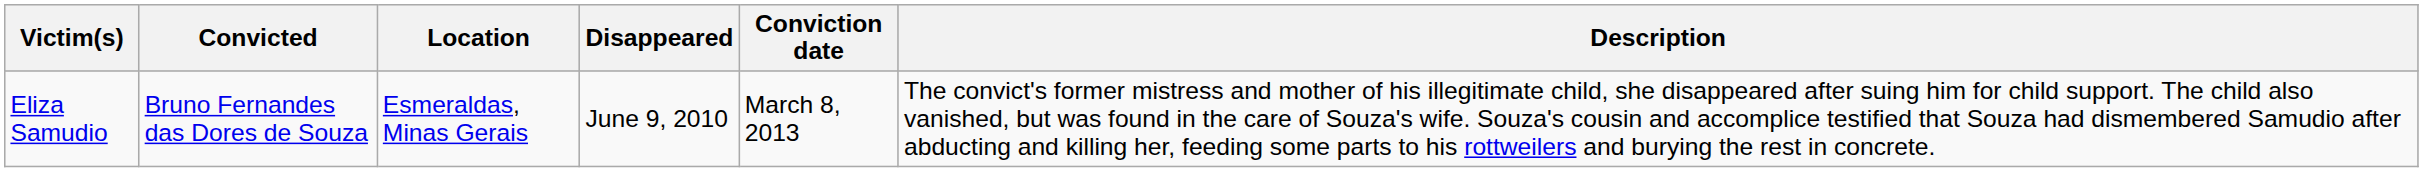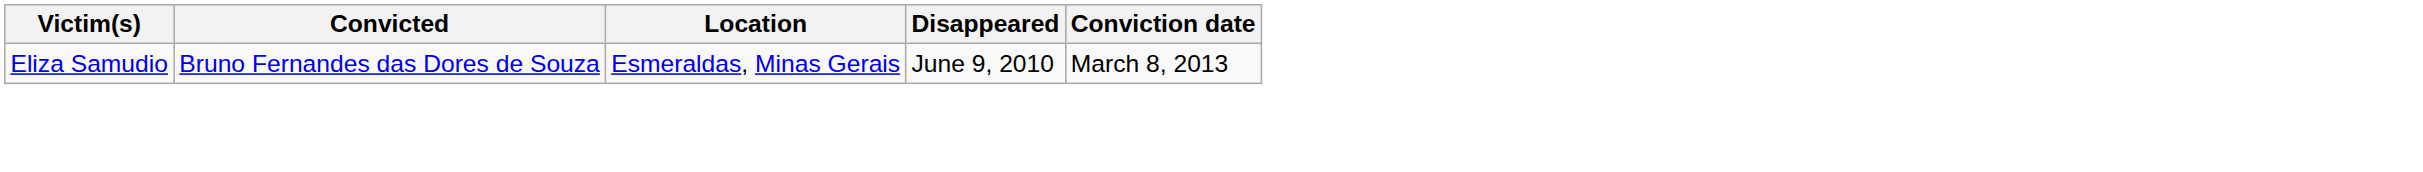- column: Description | The convict's former mistress and mother of his illegitimate child, she disappeared after suing him for child support. The child also vanished, but was found in the care of Souza's wife. Souza's cousin and accomplice testified that Souza had dismembered Samudio after abducting and killing her, feeding some parts to his rottweilers and burying the rest in concrete.
